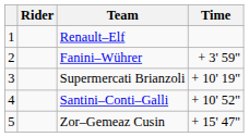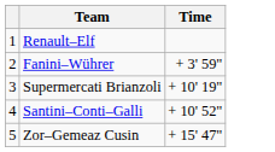- column: Rider
